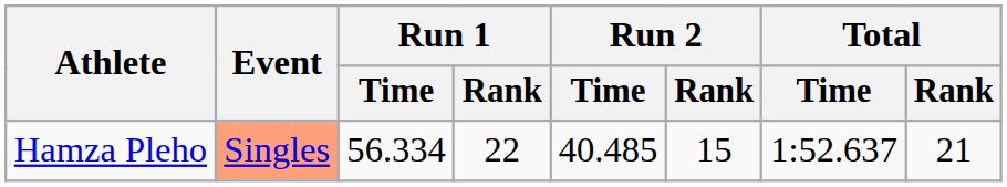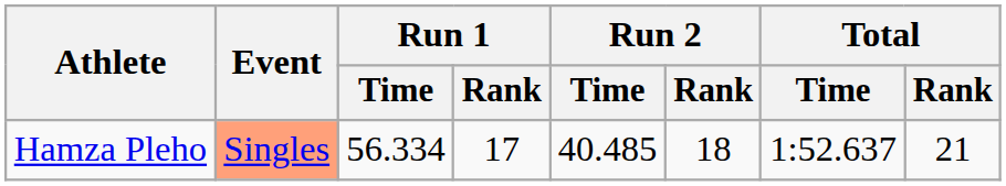Hamza Pleho | Run 1 / Rank: 22 -> 17
Hamza Pleho | Run 2 / Rank: 15 -> 18
